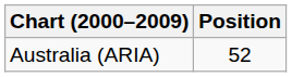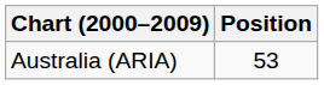Australia (ARIA) | Position: 52 -> 53
